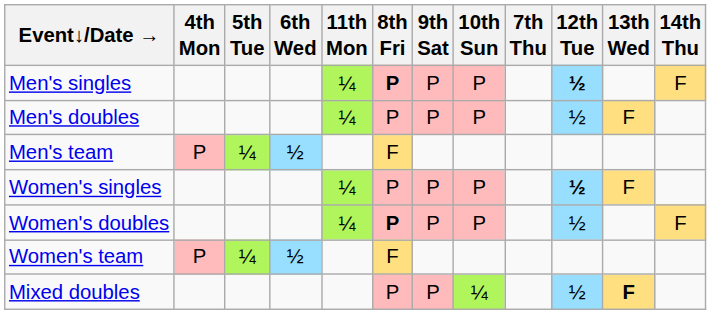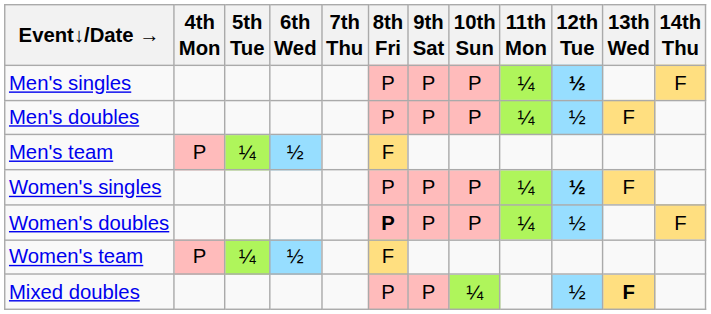columns swapped: 7th Thu <-> 11th Mon
Men's singles | 8th Fri: bold -> normal
